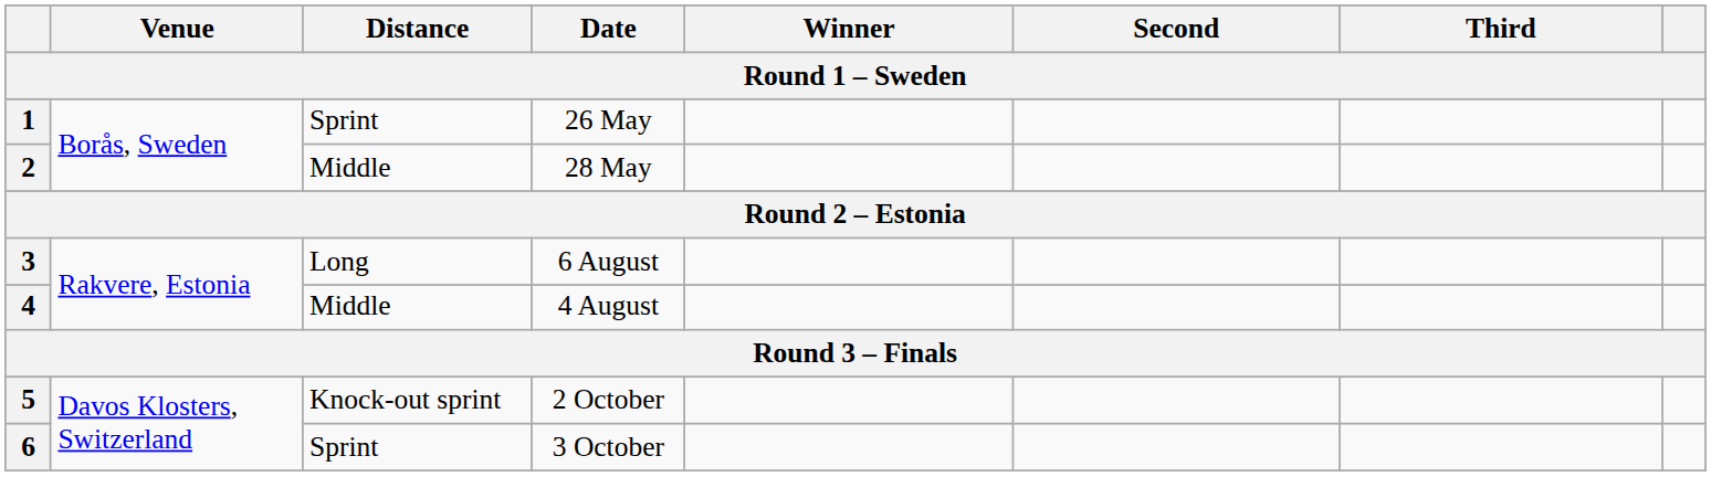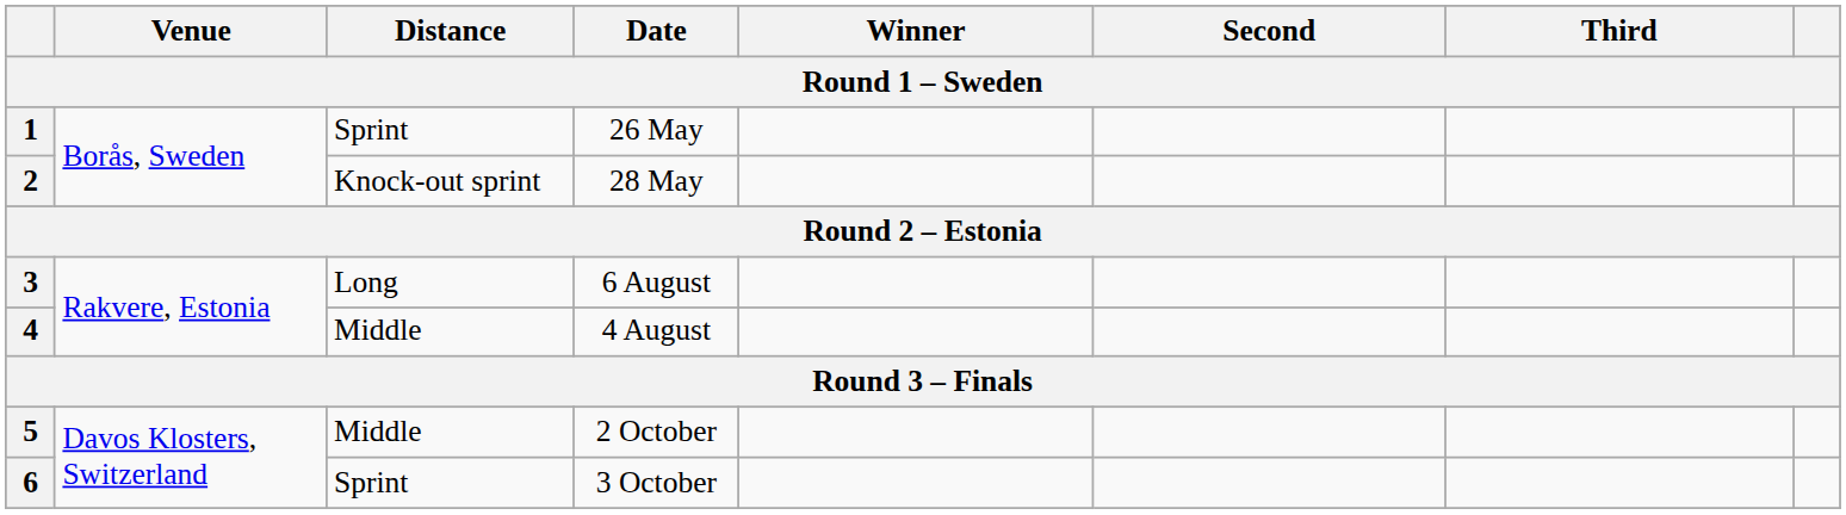2 | Distance: Middle -> Knock-out sprint
5 | Distance: Knock-out sprint -> Middle
